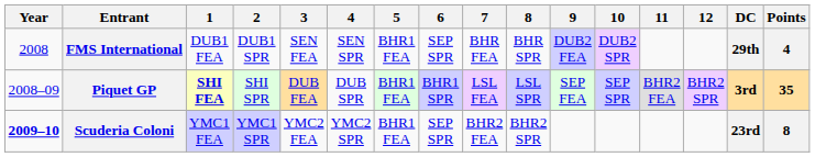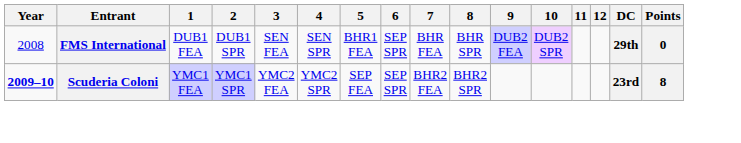FMS International | Points: 4 -> 0
- row: 2008–09 | Piquet GP | SHI FEA | SHI SPR | DUB FEA | DUB SPR | BHR1 FEA | BHR1 SPR | LSL FEA | LSL SPR | SEP FEA | SEP SPR | BHR2 FEA | BHR2 SPR | 3rd | 35
Scuderia Coloni | 5: BHR1 FEA -> SEP FEA
